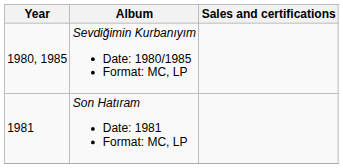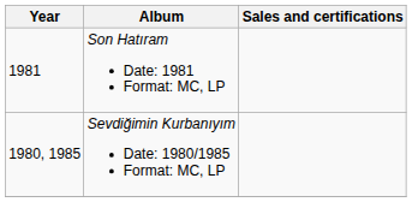rows swapped: Sevdiğimin Kurbanıyım Date: 1980/1985 Format: MC, LP <-> Son Hatıram Date: 1981 Format: MC, LP
